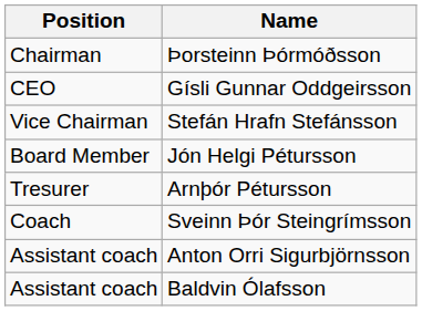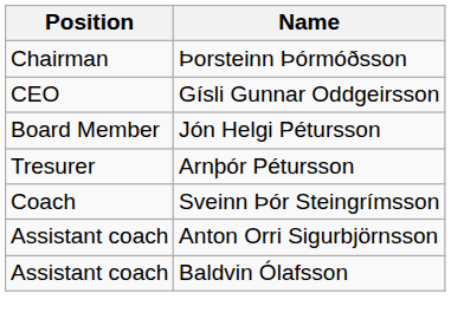- row: Vice Chairman | Stefán Hrafn Stefánsson
